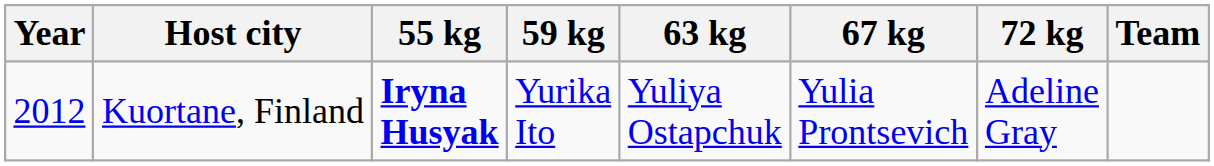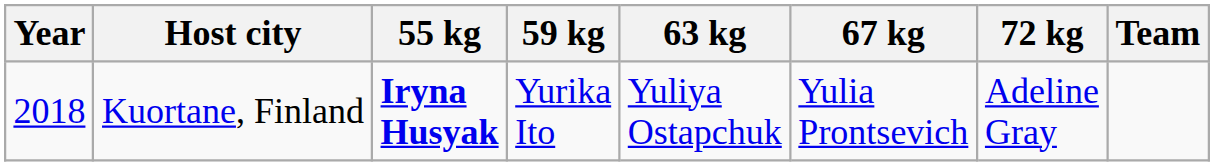Kuortane, Finland | Year: 2012 -> 2018
